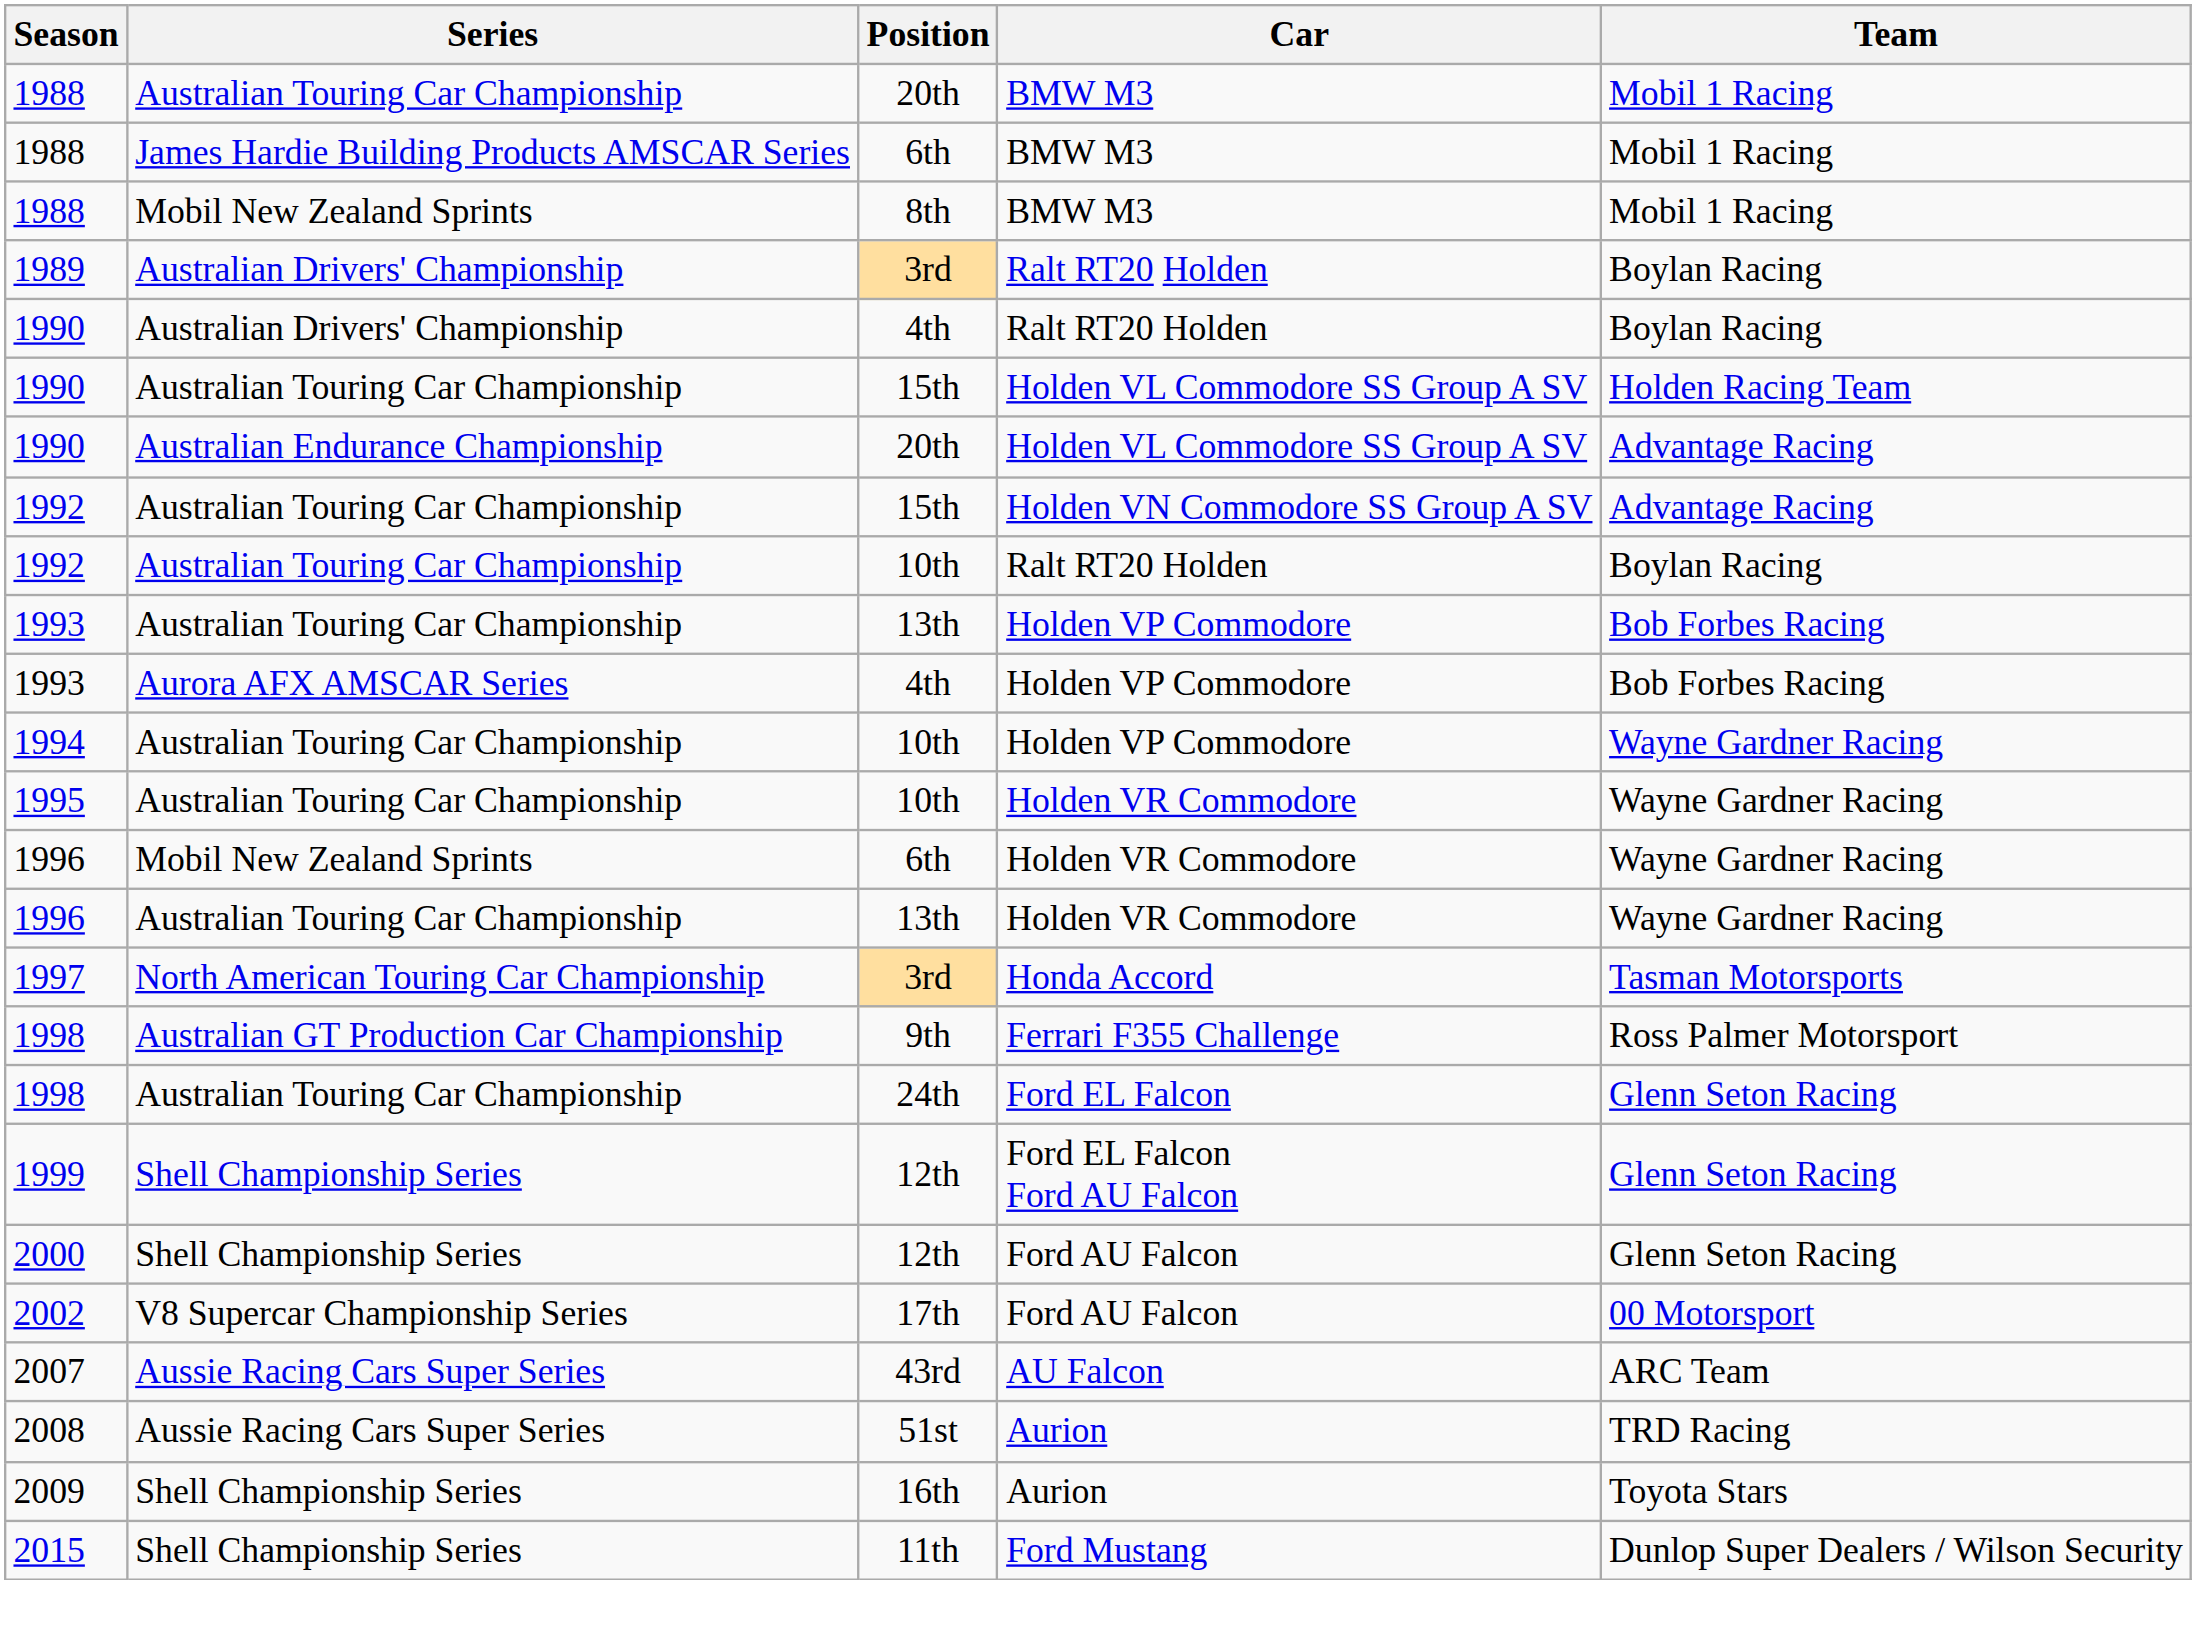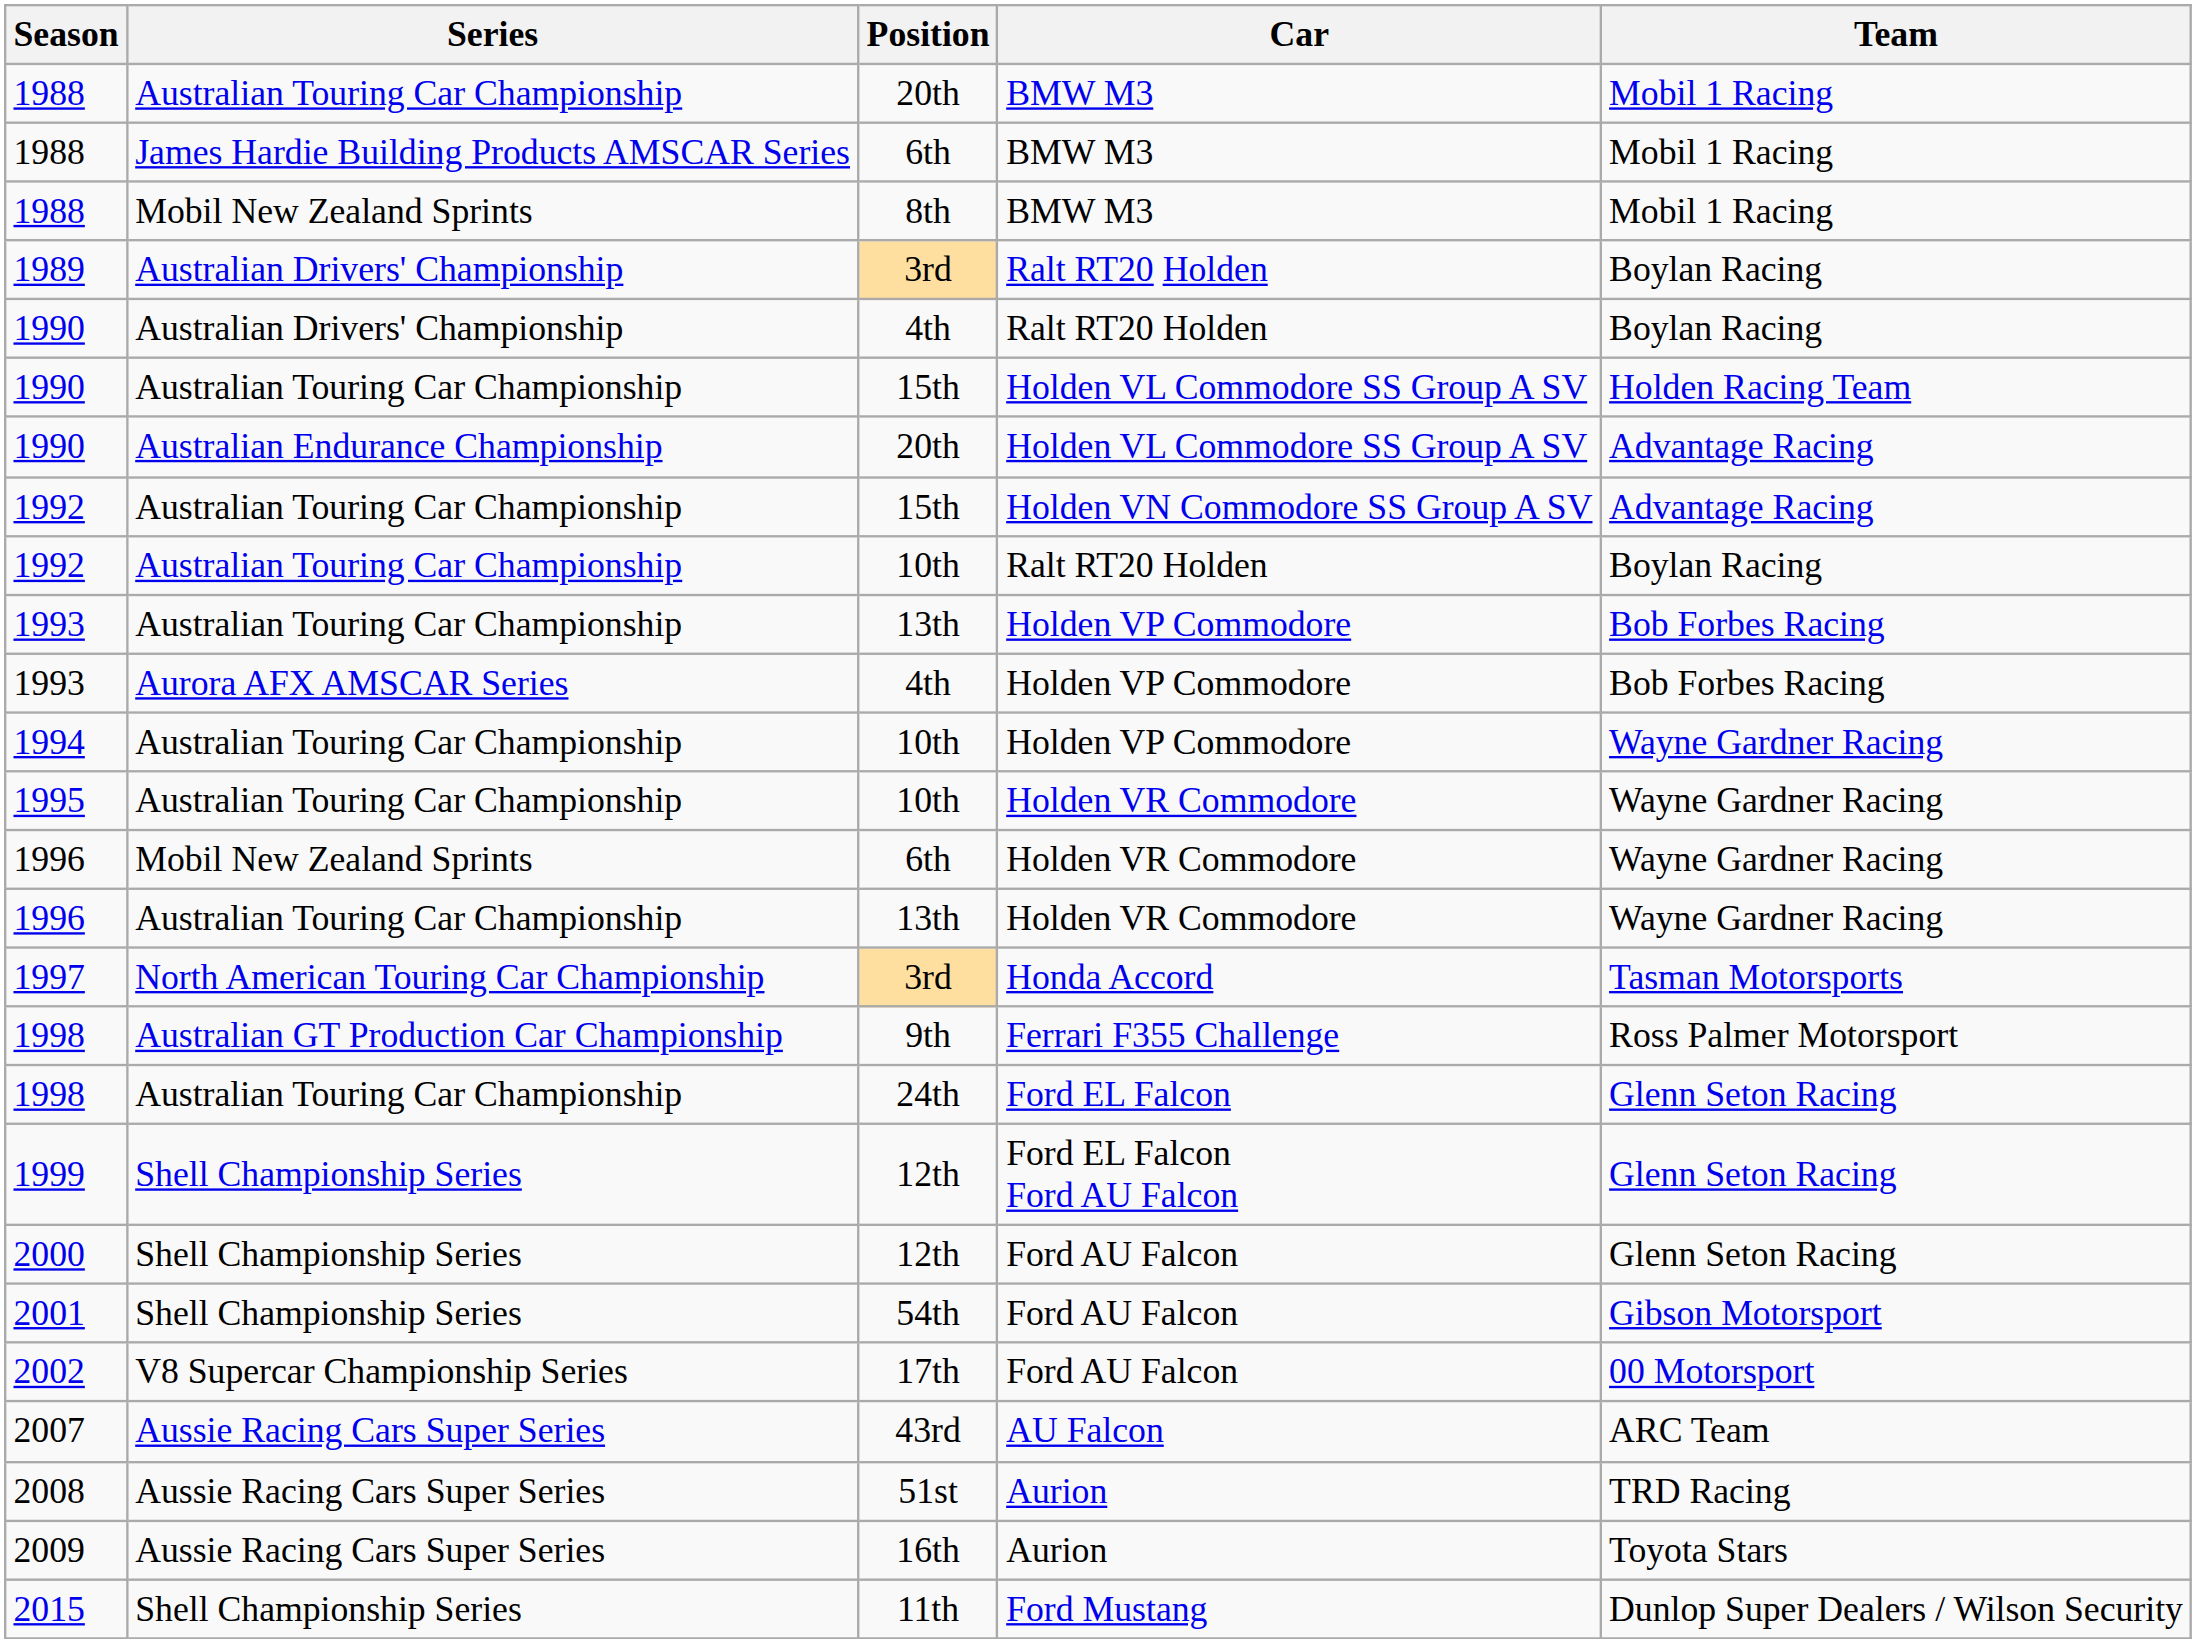+ row: 2001 | Shell Championship Series | 54th | Ford AU Falcon | Gibson Motorsport
2009 | Series: Shell Championship Series -> Aussie Racing Cars Super Series
